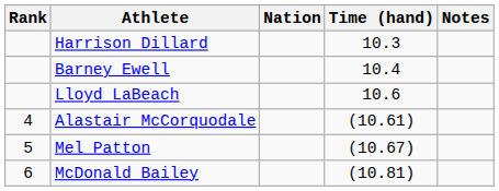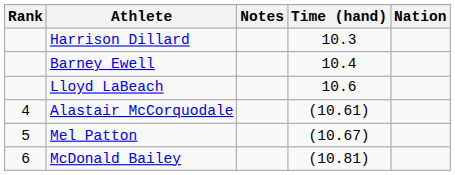columns swapped: Nation <-> Notes
